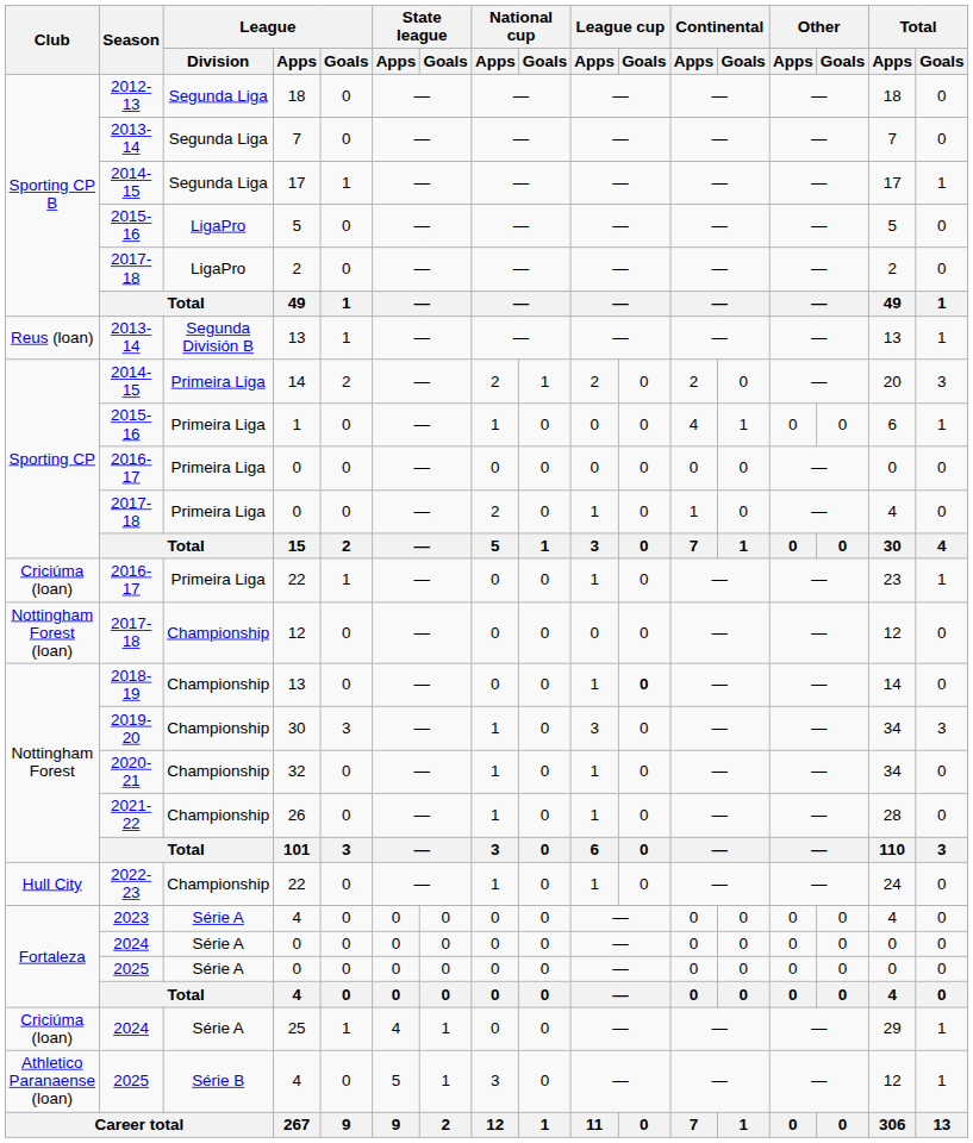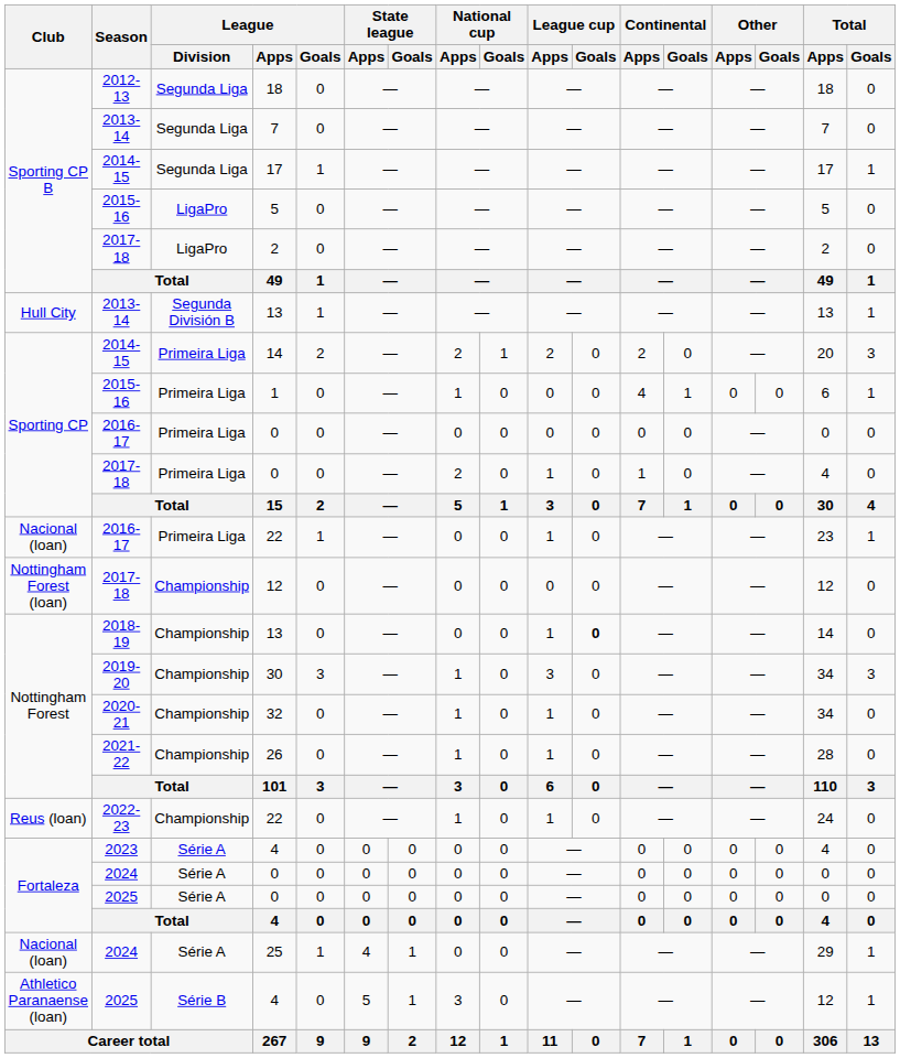2013-14 / 13 | Club: Reus (loan) -> Hull City
2016-17 / 22 | Club: Criciúma (loan) -> Nacional (loan)
2022-23 / 22 | Club: Hull City -> Reus (loan)
25 | Club: Criciúma (loan) -> Nacional (loan)
